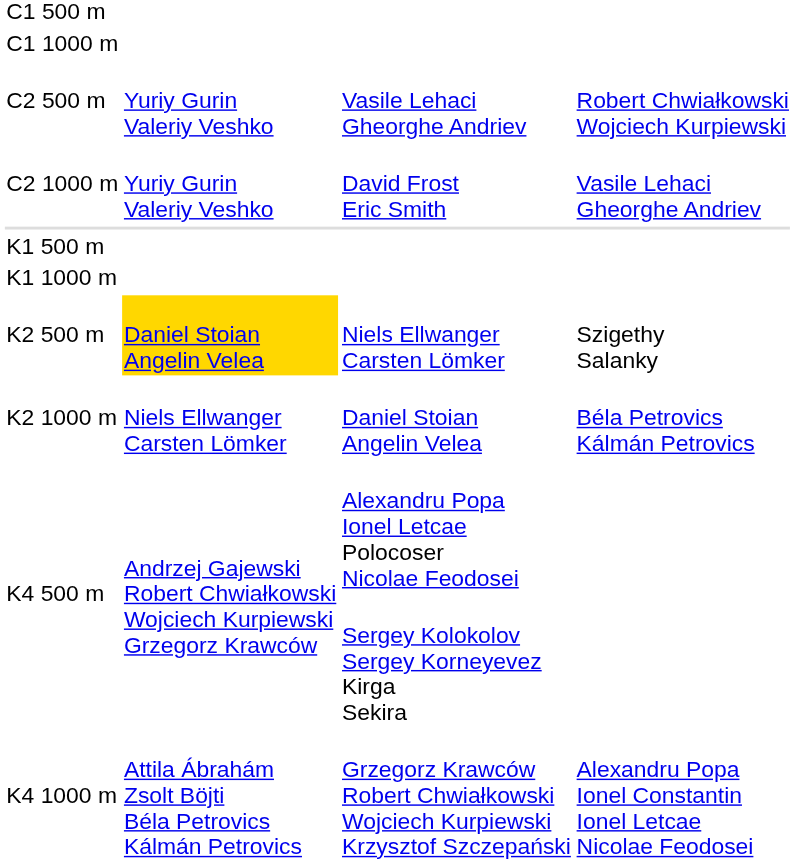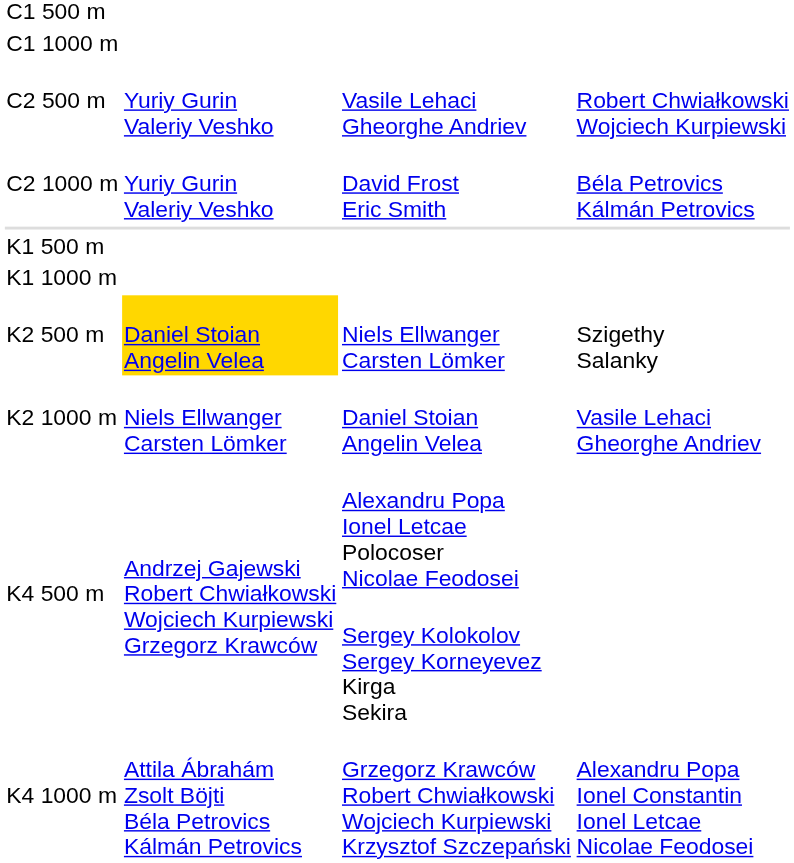C2 1000 m | column 4: Vasile Lehaci Gheorghe Andriev -> Béla Petrovics Kálmán Petrovics
K2 1000 m | column 4: Béla Petrovics Kálmán Petrovics -> Vasile Lehaci Gheorghe Andriev
